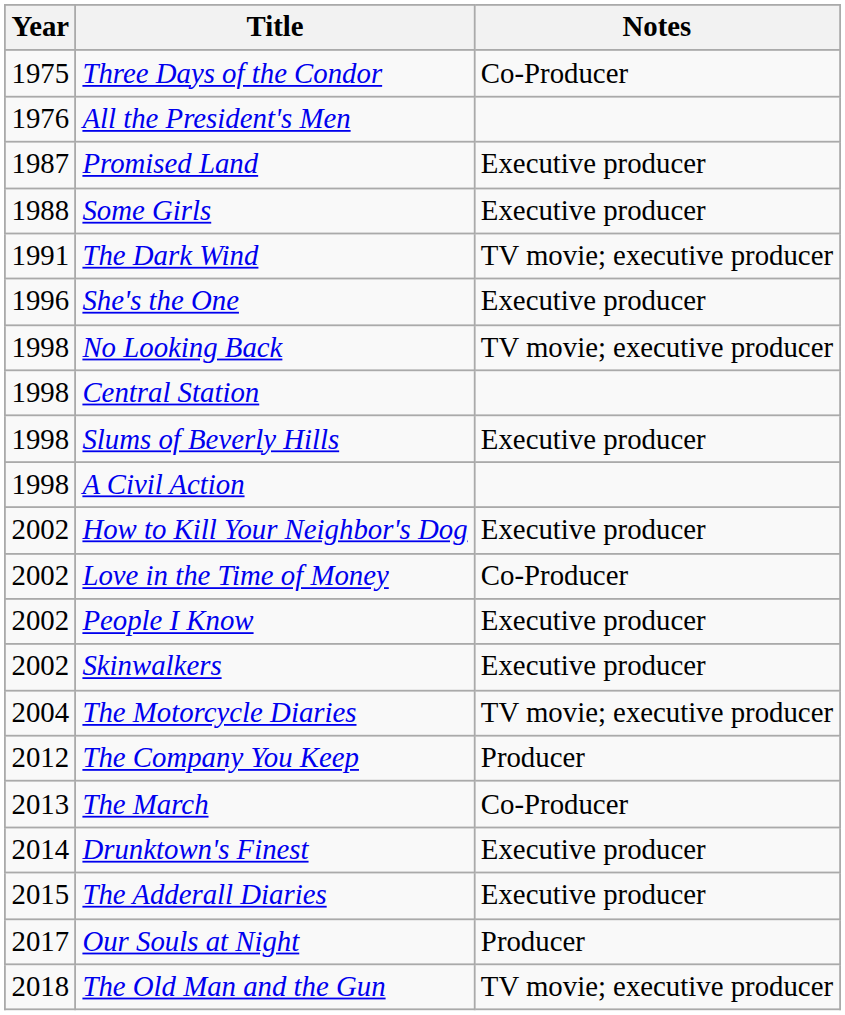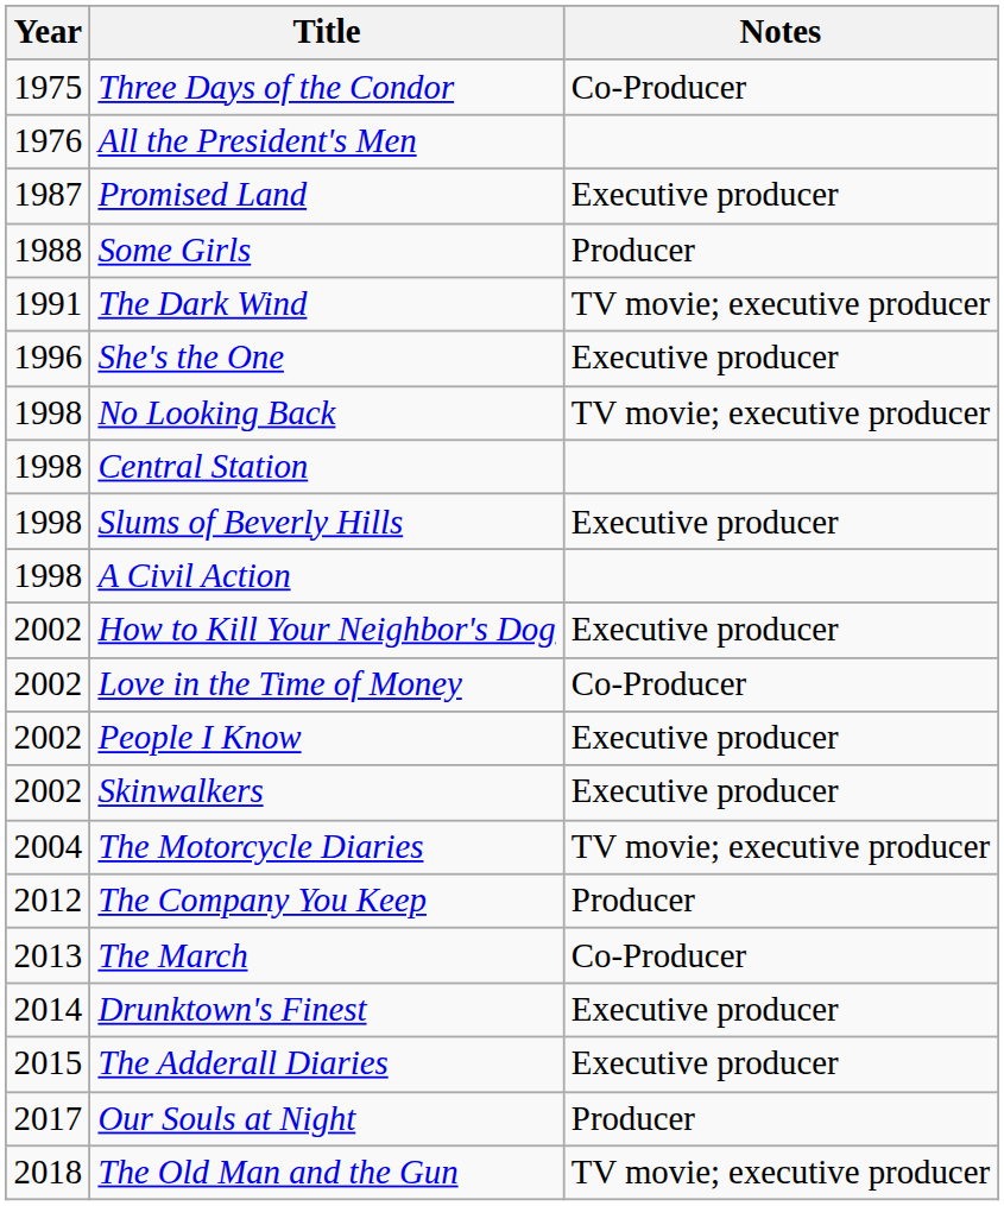Some Girls | Notes: Executive producer -> Producer
